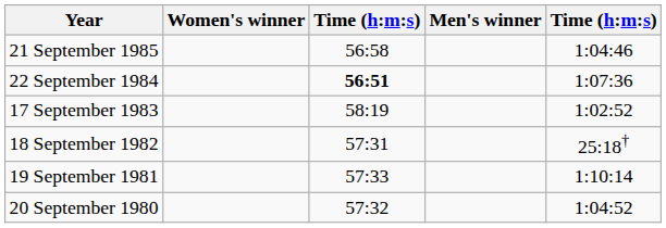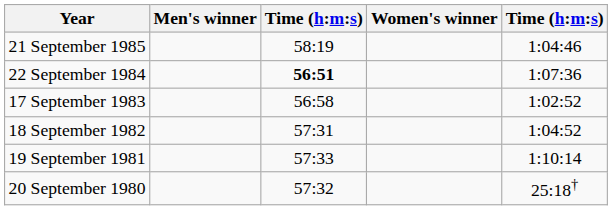columns swapped: Men's winner <-> Women's winner
21 September 1985 | column 3: 56:58 -> 58:19
17 September 1983 | column 3: 58:19 -> 56:58
18 September 1982 | column 5: 25:18† -> 1:04:52
20 September 1980 | column 5: 1:04:52 -> 25:18†
